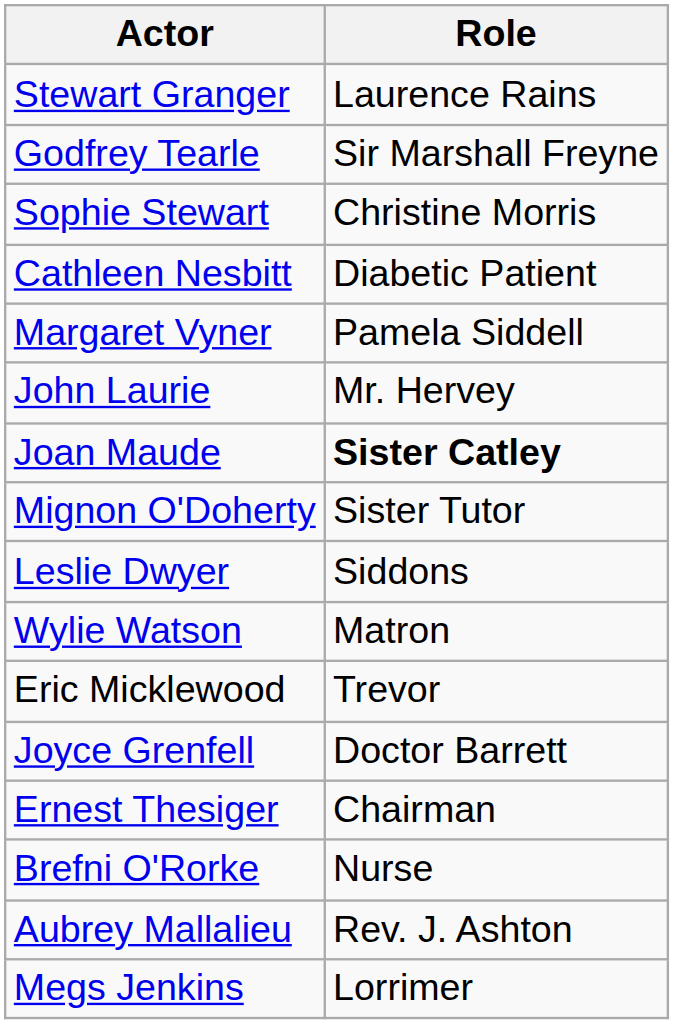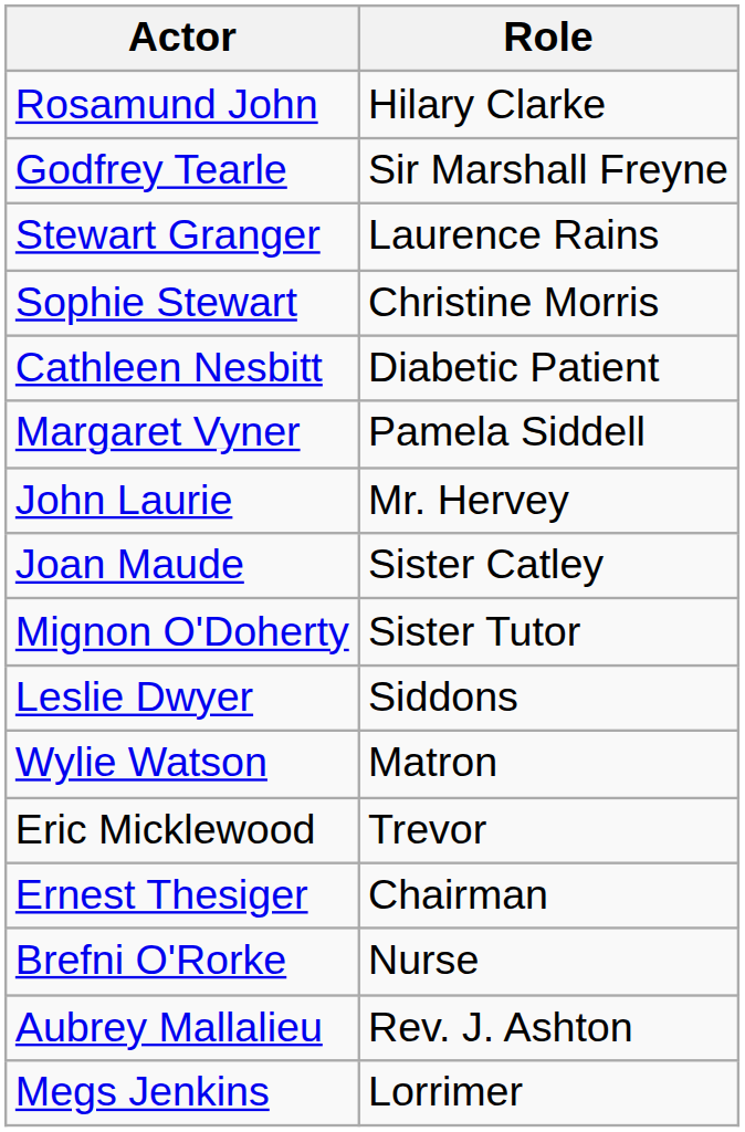+ row: Rosamund John | Hilary Clarke
rows swapped: Stewart Granger <-> Godfrey Tearle
Joan Maude | Role: bold -> normal
- row: Joyce Grenfell | Doctor Barrett
